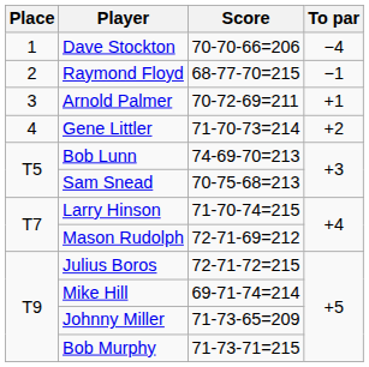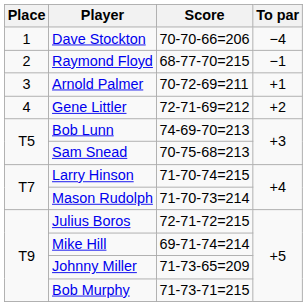Gene Littler | Score: 71-70-73=214 -> 72-71-69=212
Mason Rudolph | Score: 72-71-69=212 -> 71-70-73=214
